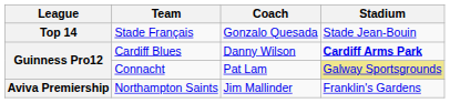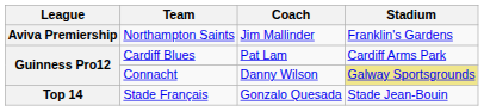rows swapped: Northampton Saints <-> Stade Français
Cardiff Blues | Coach: Danny Wilson -> Pat Lam
Cardiff Blues | Stadium: bold -> normal
Connacht | Coach: Pat Lam -> Danny Wilson
